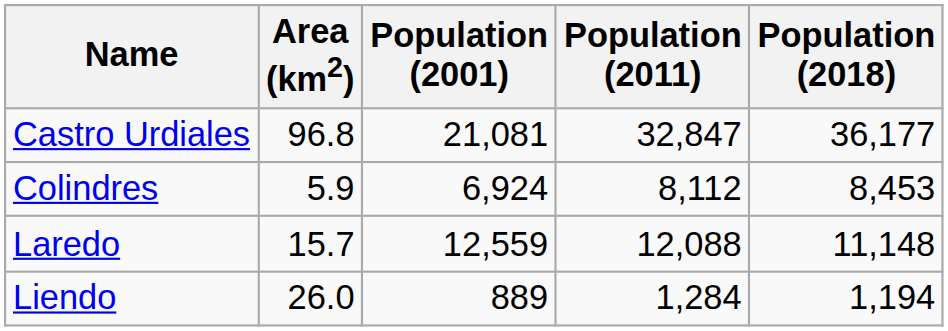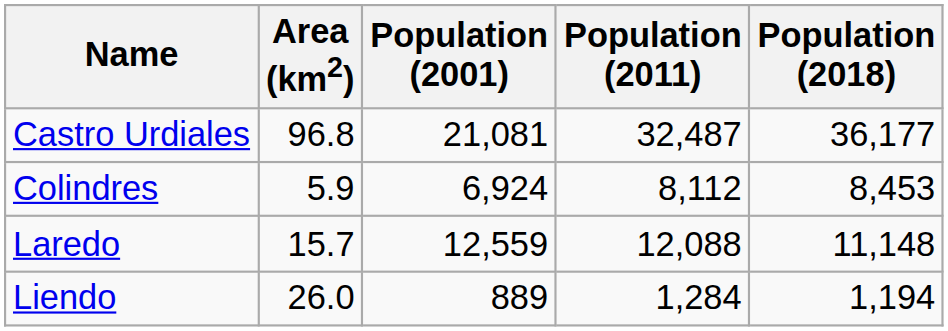Castro Urdiales | Population (2011): 32,847 -> 32,487
